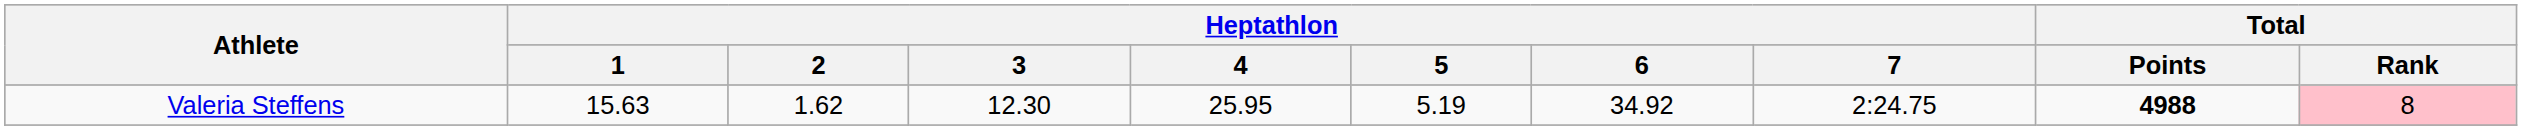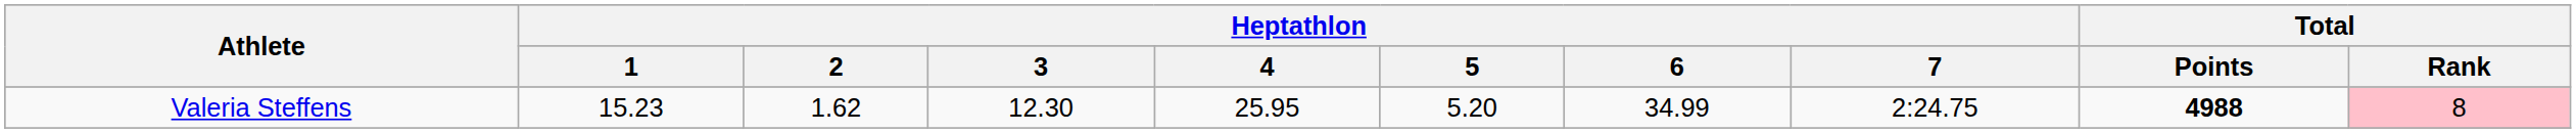Valeria Steffens | Heptathlon / 1: 15.63 -> 15.23
Valeria Steffens | Heptathlon / 5: 5.19 -> 5.20
Valeria Steffens | Heptathlon / 6: 34.92 -> 34.99
